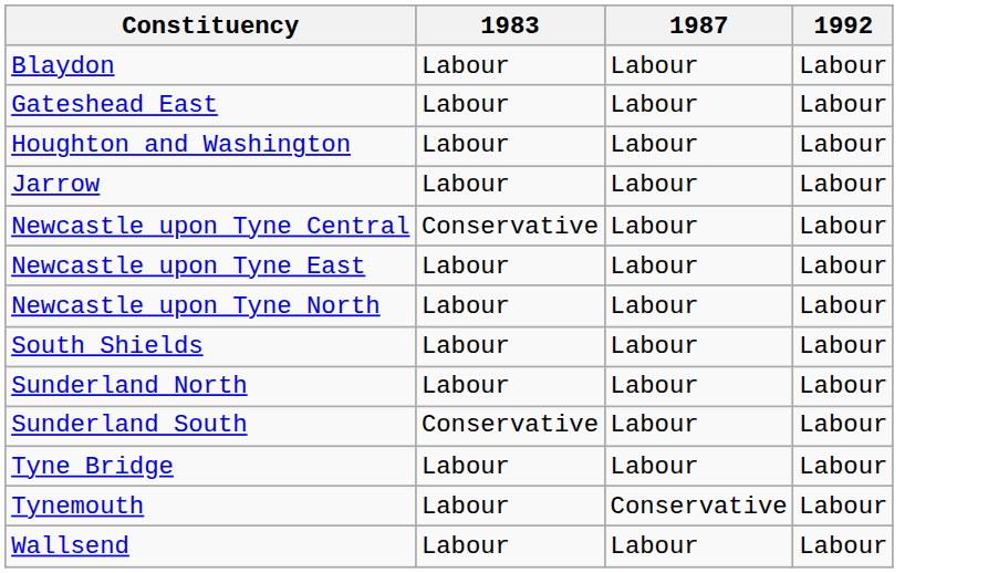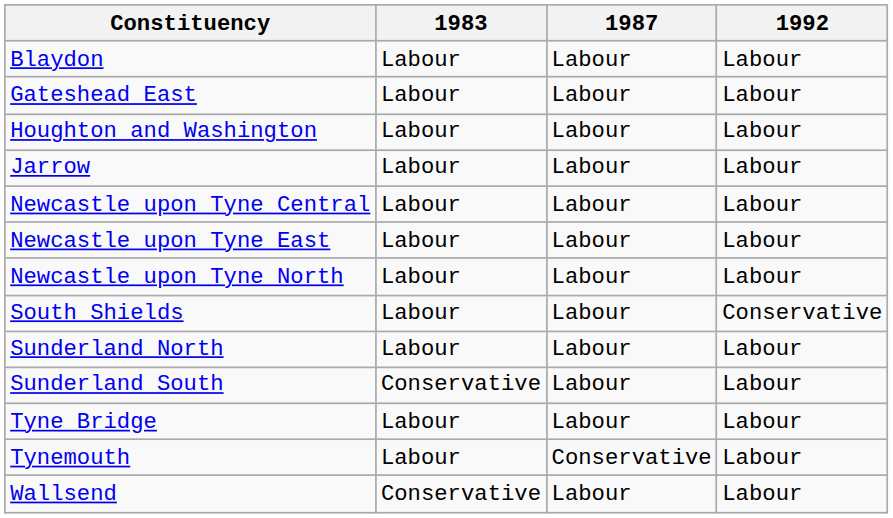Newcastle upon Tyne Central | 1983: Conservative -> Labour
South Shields | 1992: Labour -> Conservative
Wallsend | 1983: Labour -> Conservative
